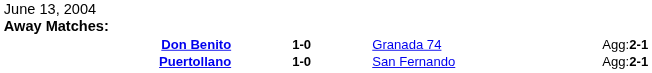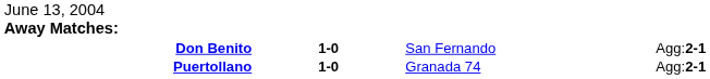Don Benito | column 3: Granada 74 -> San Fernando
Puertollano | column 3: San Fernando -> Granada 74
